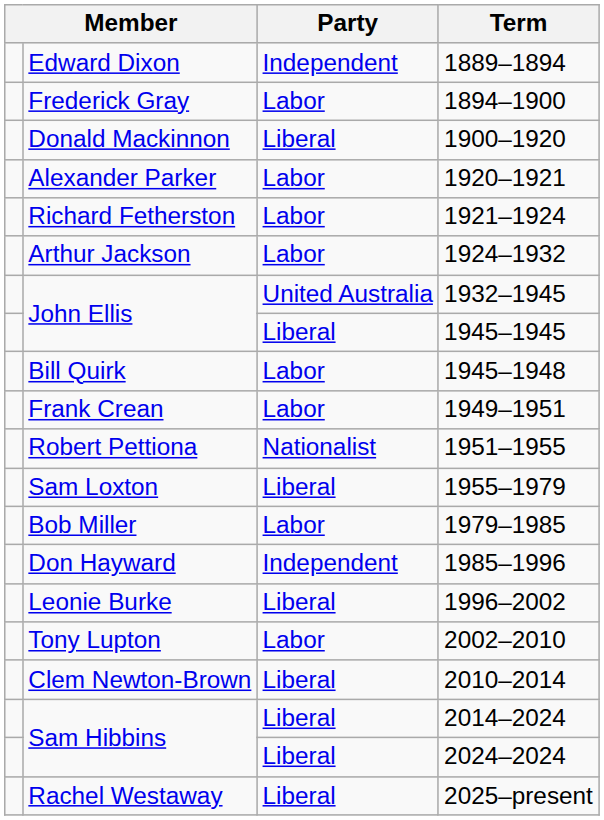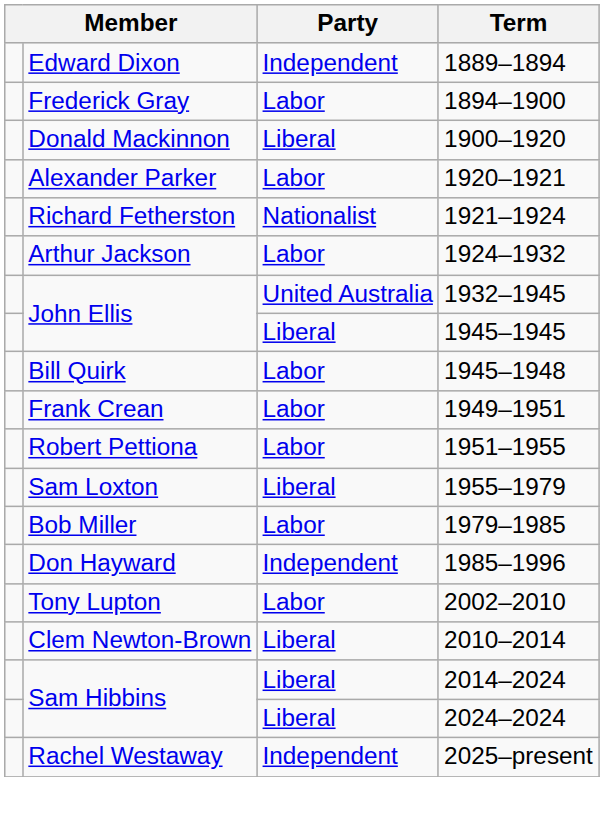Richard Fetherston | Party: Labor -> Nationalist
Robert Pettiona | Party: Nationalist -> Labor
- row: Leonie Burke | Liberal | 1996–2002
Rachel Westaway | Party: Liberal -> Independent
